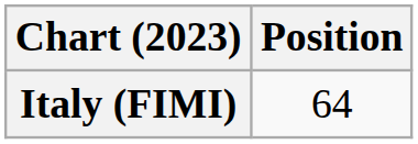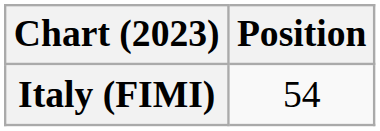Italy (FIMI) | Position: 64 -> 54
